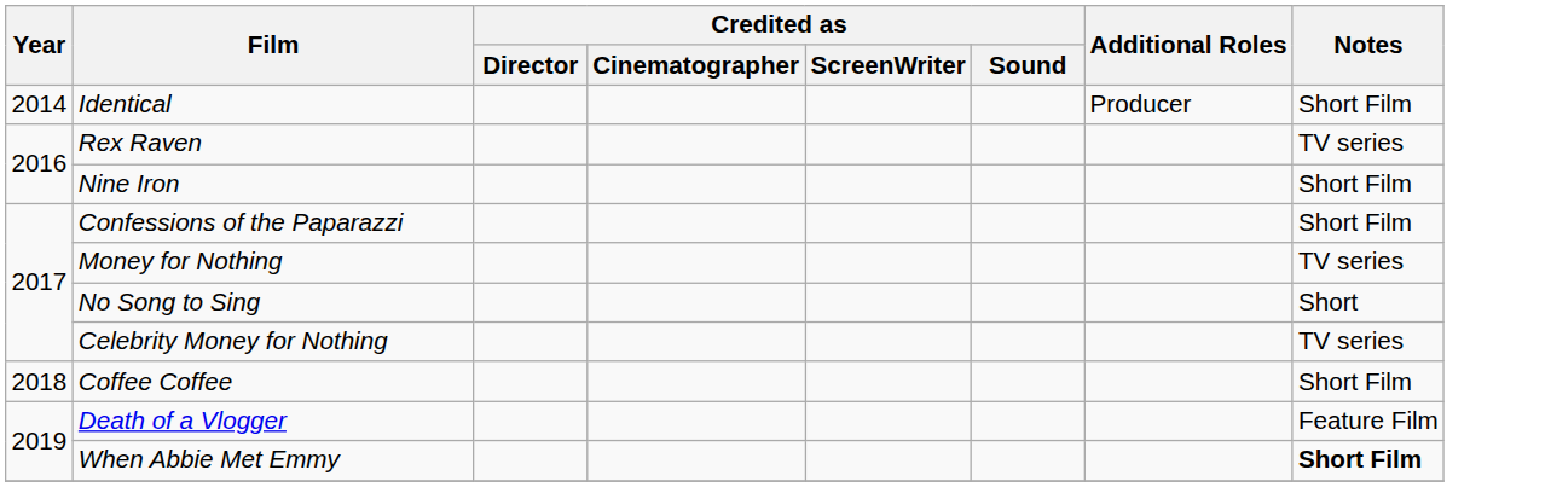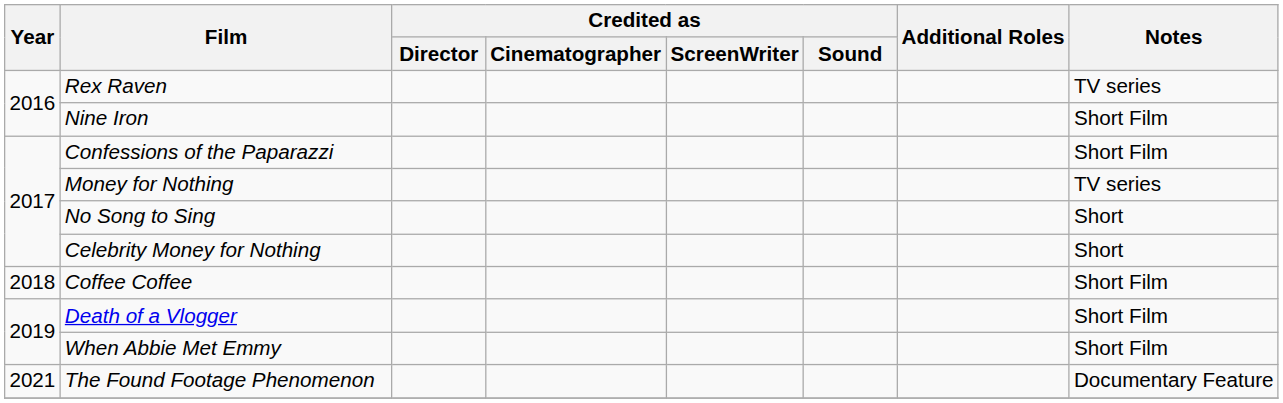- row: 2014 | Identical | Producer | Short Film
Celebrity Money for Nothing | Notes: TV series -> Short
Death of a Vlogger | Notes: Feature Film -> Short Film
When Abbie Met Emmy | Notes: bold -> normal
+ row: 2021 | The Found Footage Phenomenon | Documentary Feature
